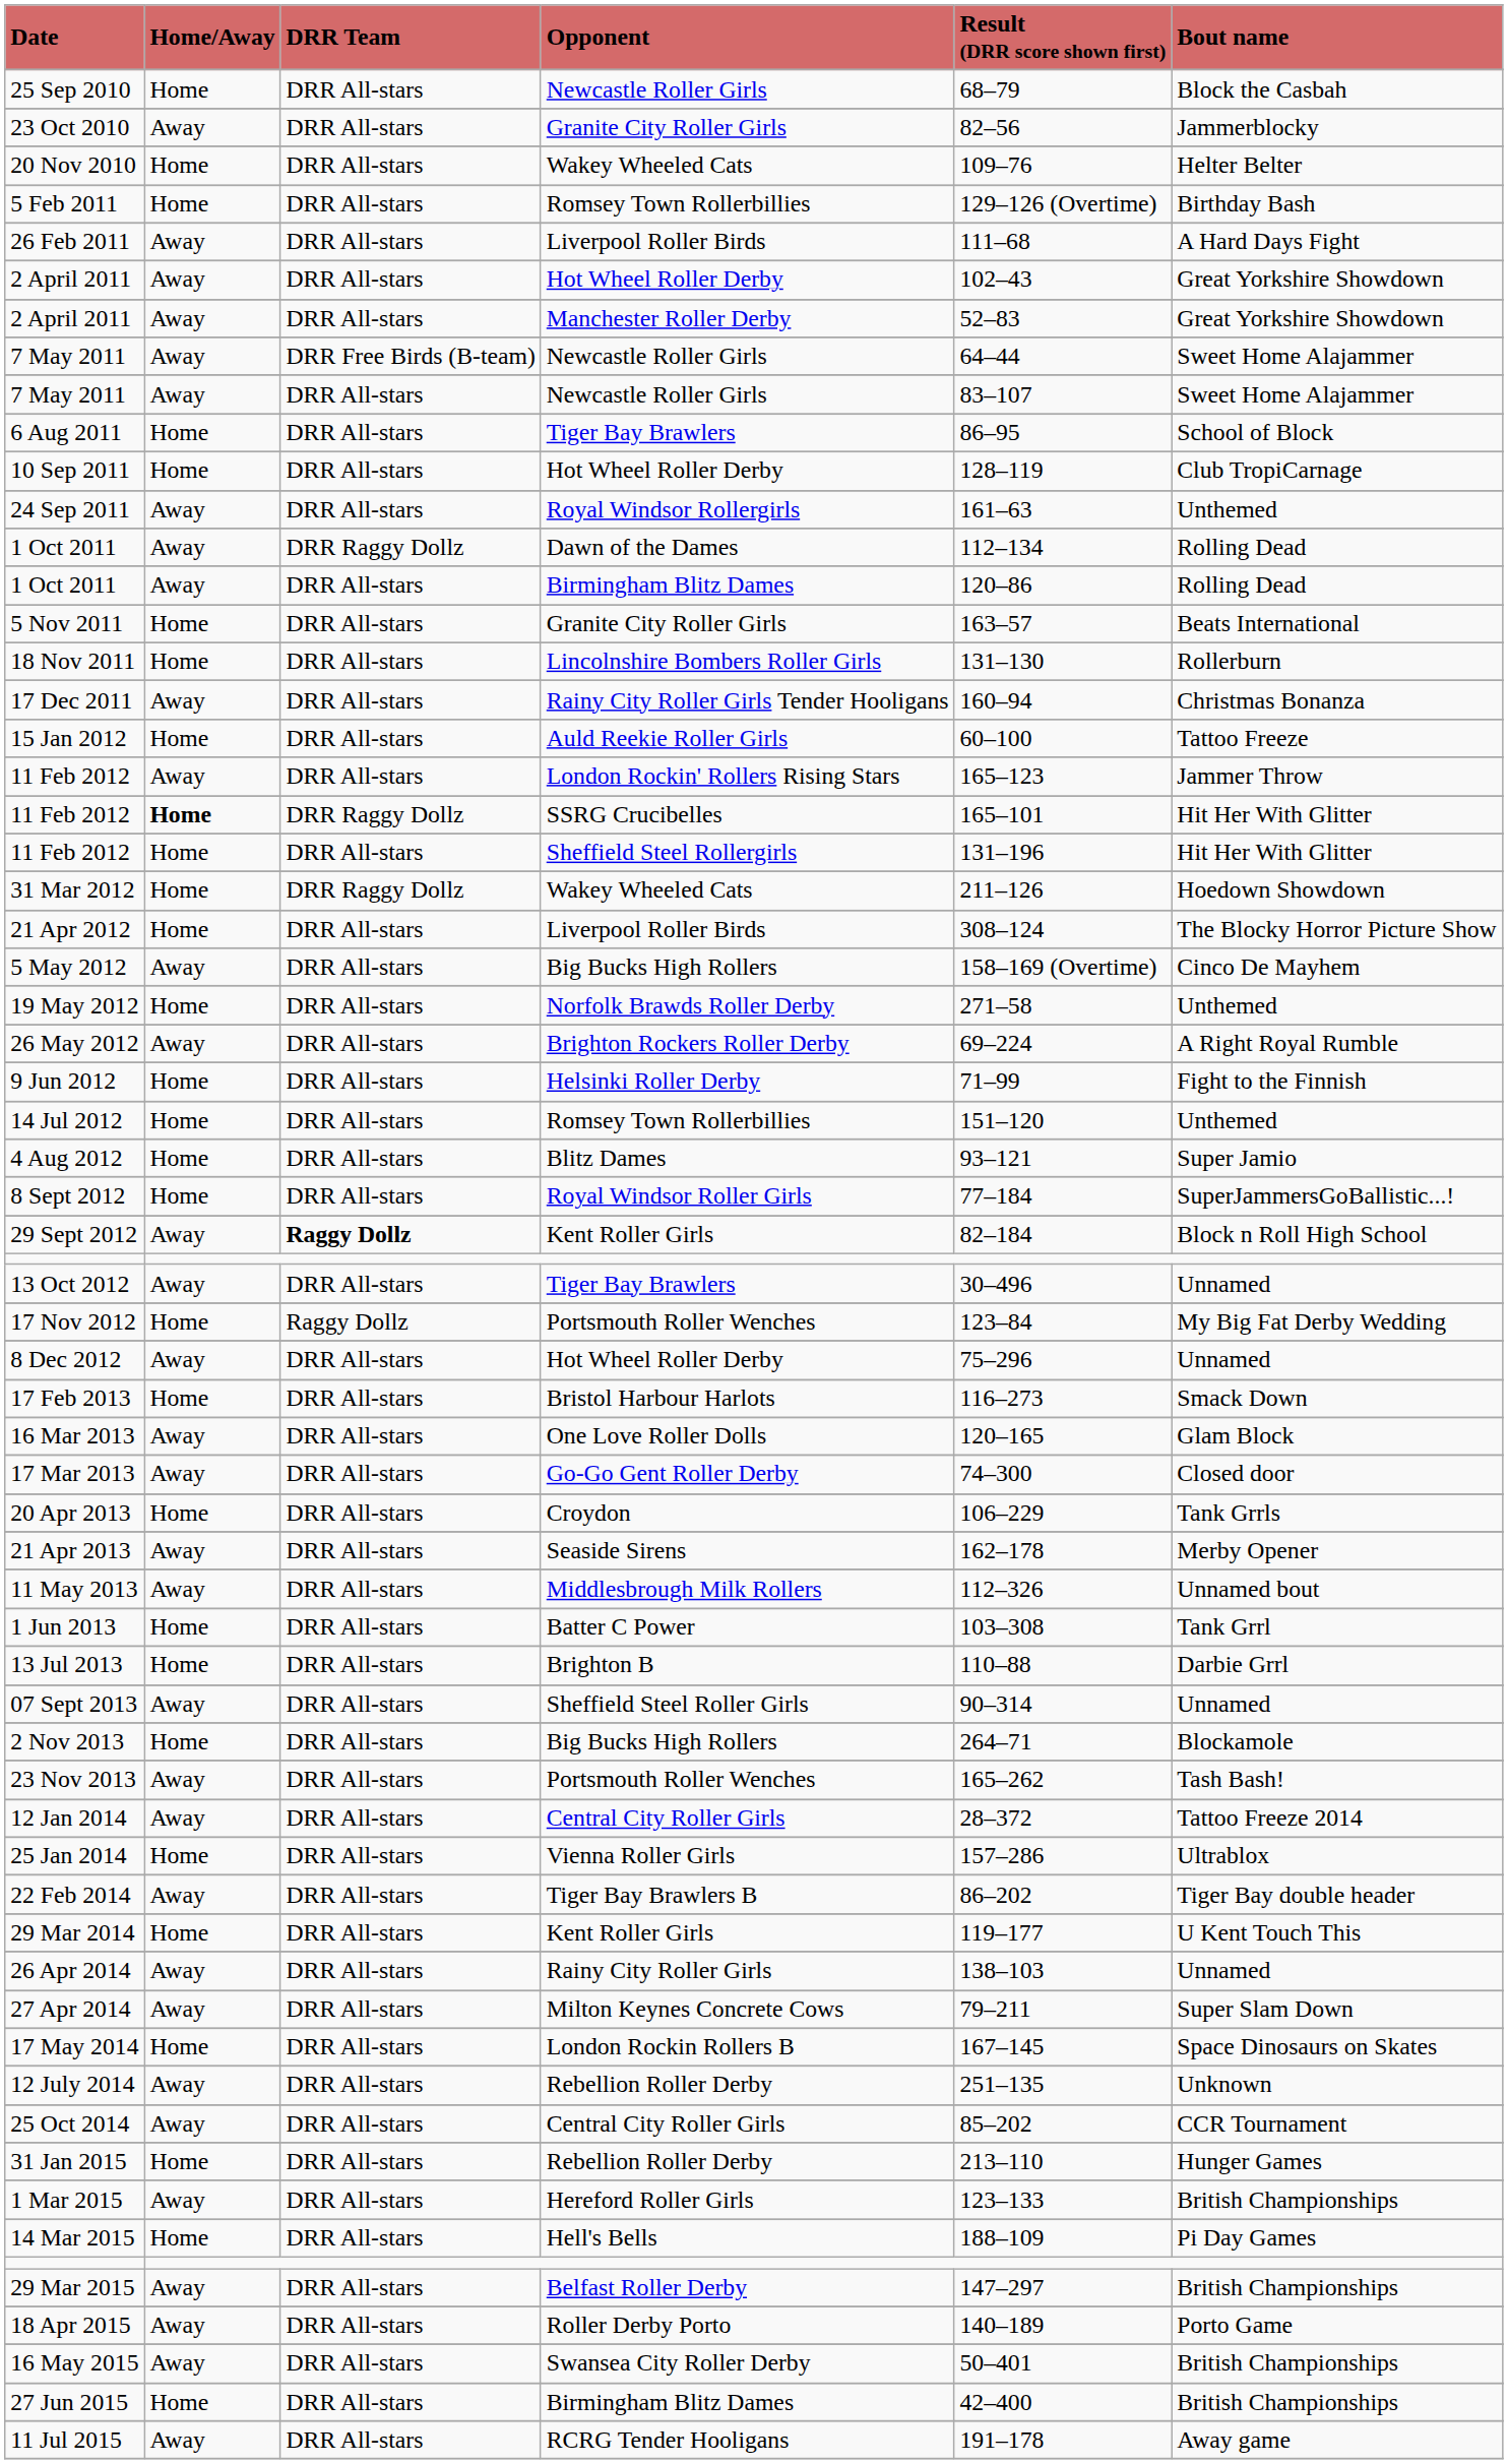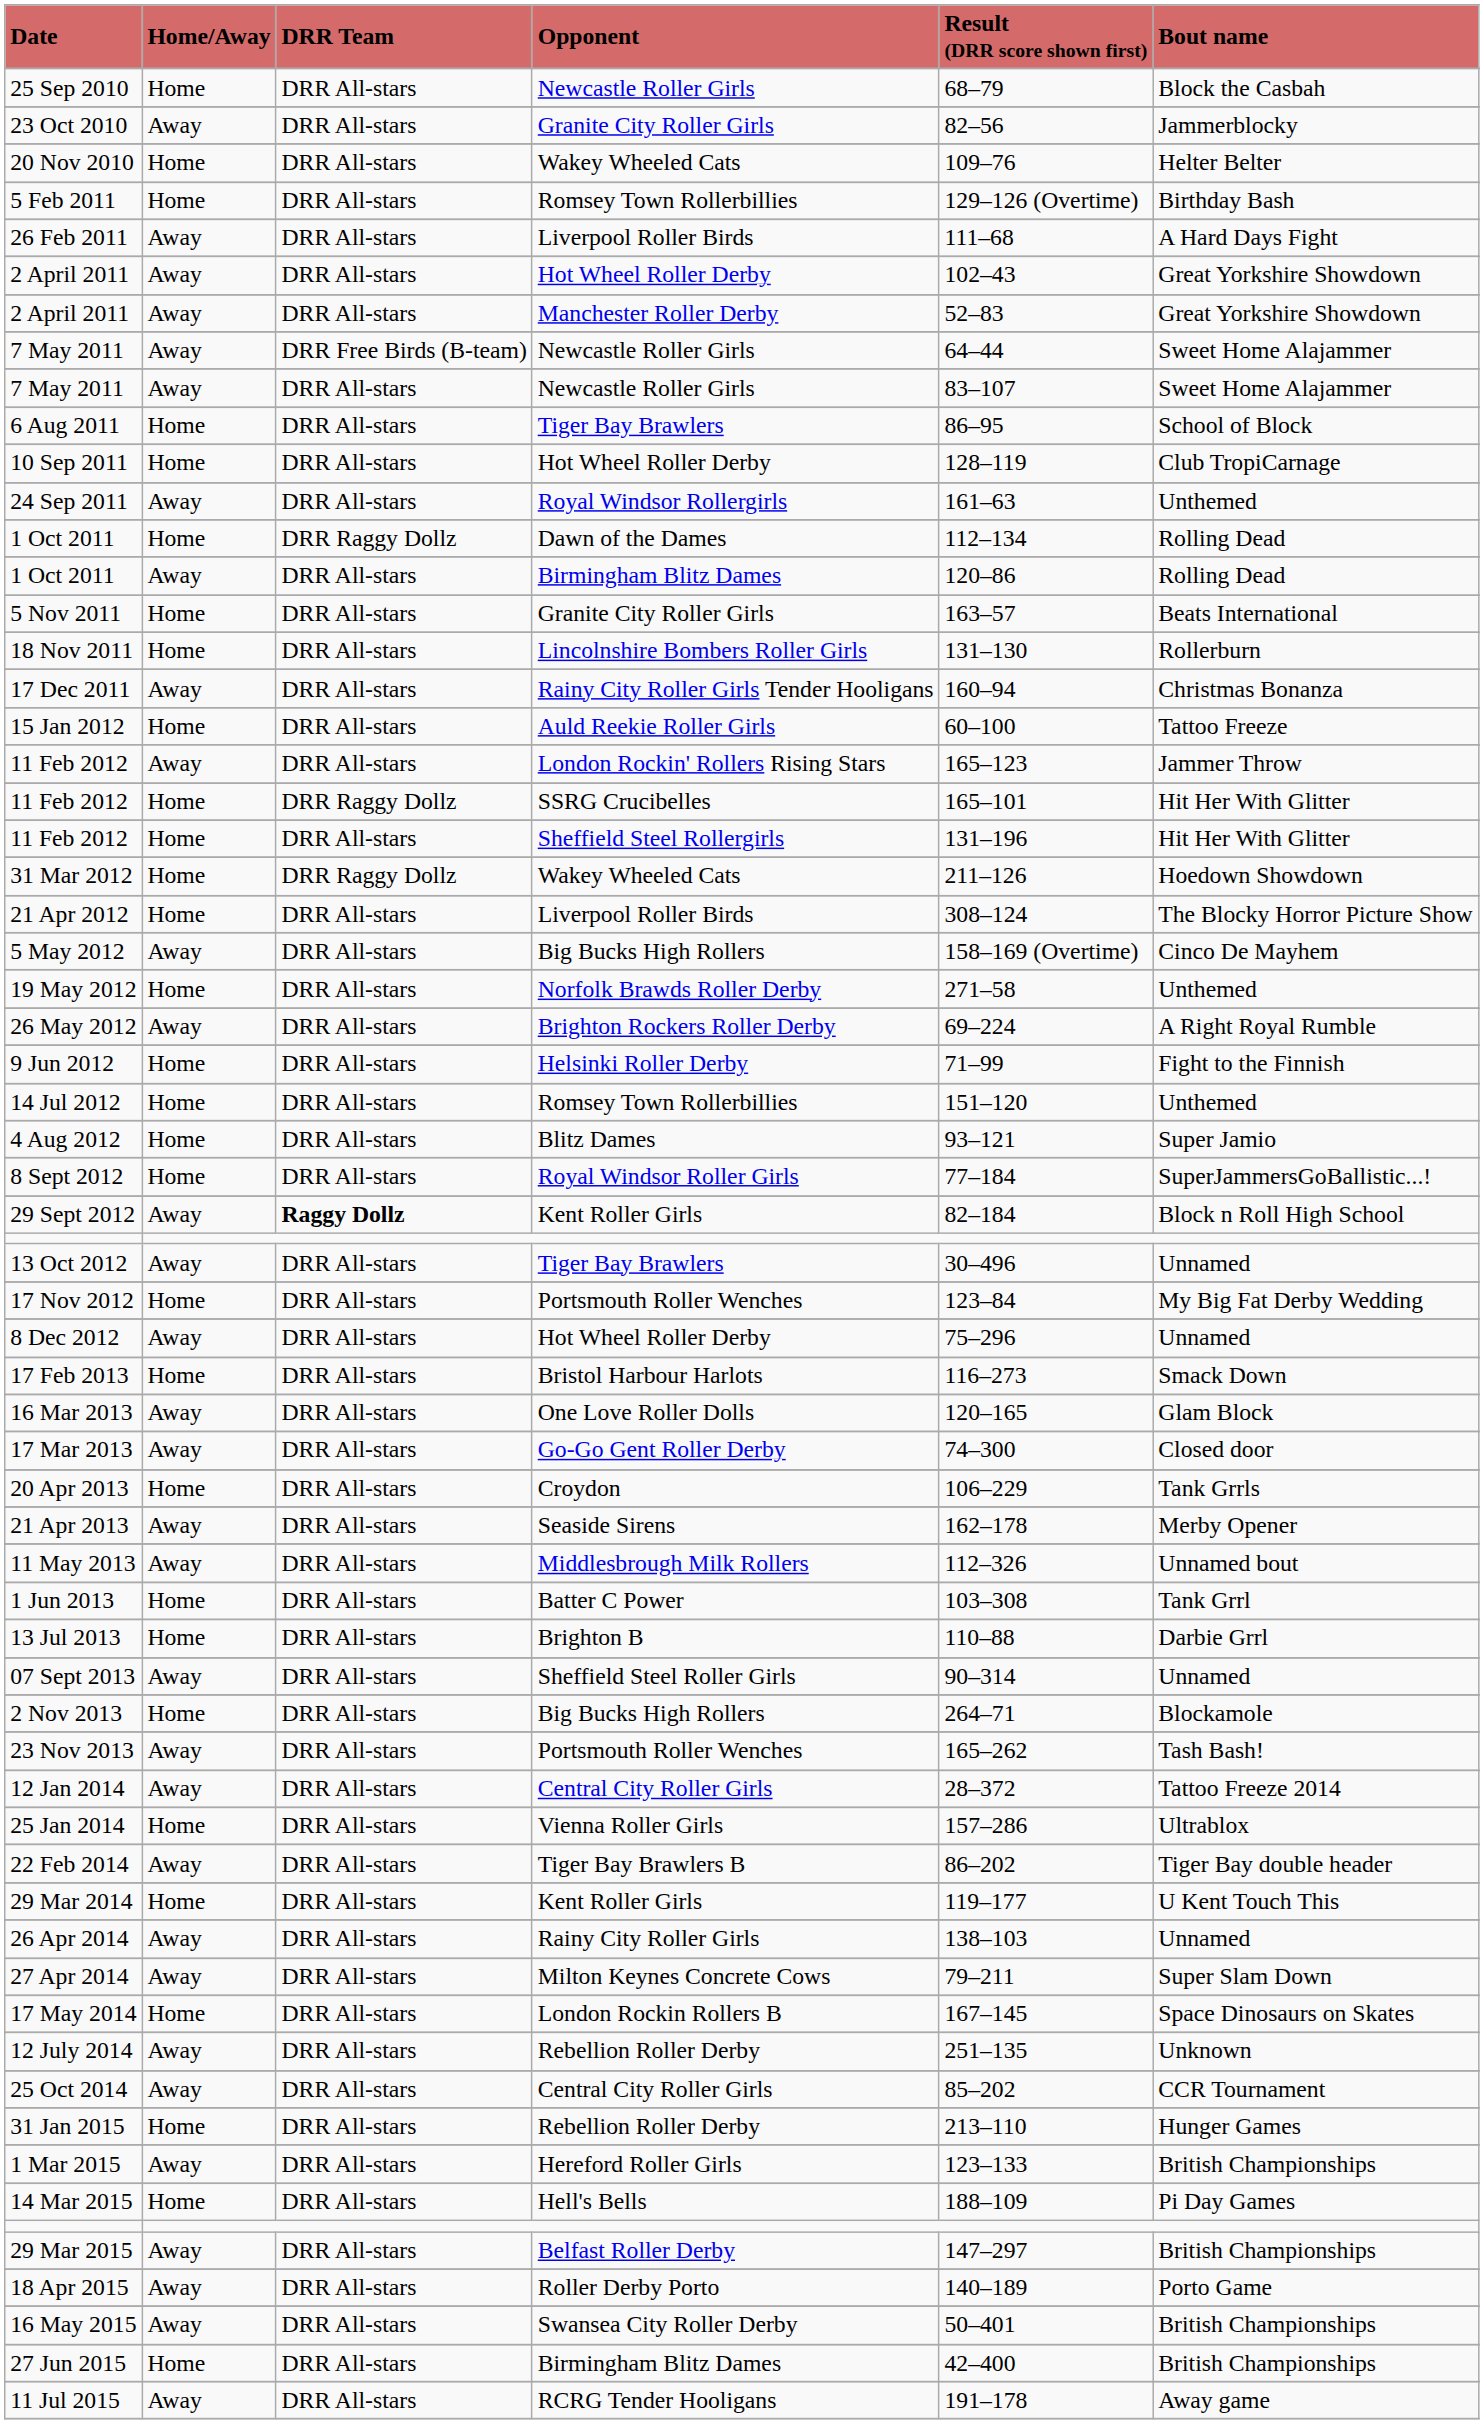1 Oct 2011 / Dawn of the Dames | Home/Away: Away -> Home
11 Feb 2012 / SSRG Crucibelles | Home/Away: bold -> normal
17 Nov 2012 | DRR Team: Raggy Dollz -> DRR All-stars
